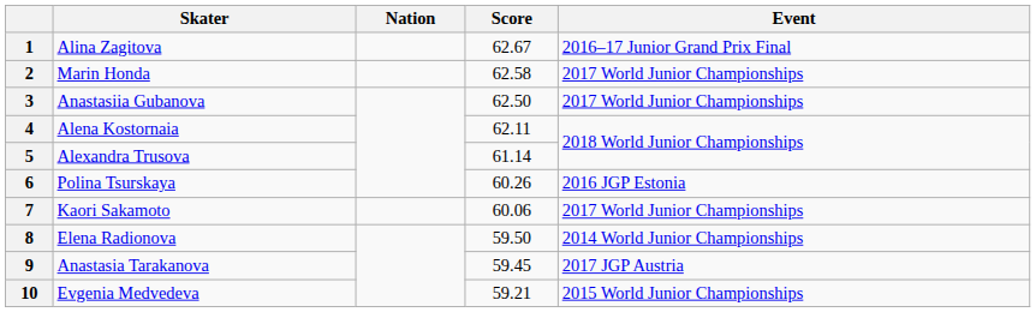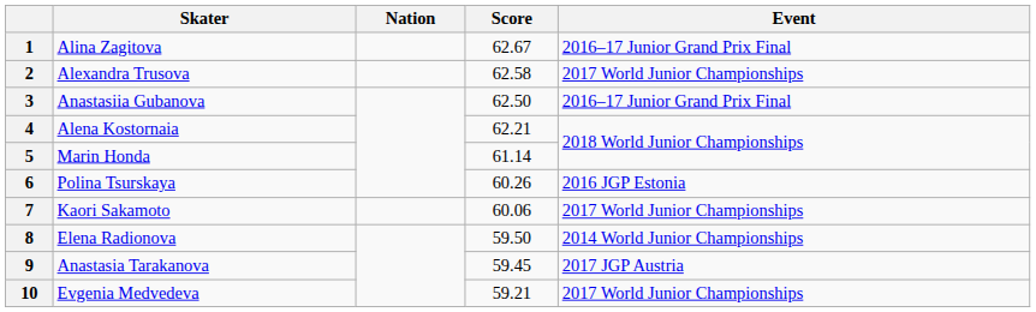2 | Skater: Marin Honda -> Alexandra Trusova
3 | Event: 2017 World Junior Championships -> 2016–17 Junior Grand Prix Final
4 | Score: 62.11 -> 62.21
5 | Skater: Alexandra Trusova -> Marin Honda
10 | Event: 2015 World Junior Championships -> 2017 World Junior Championships
